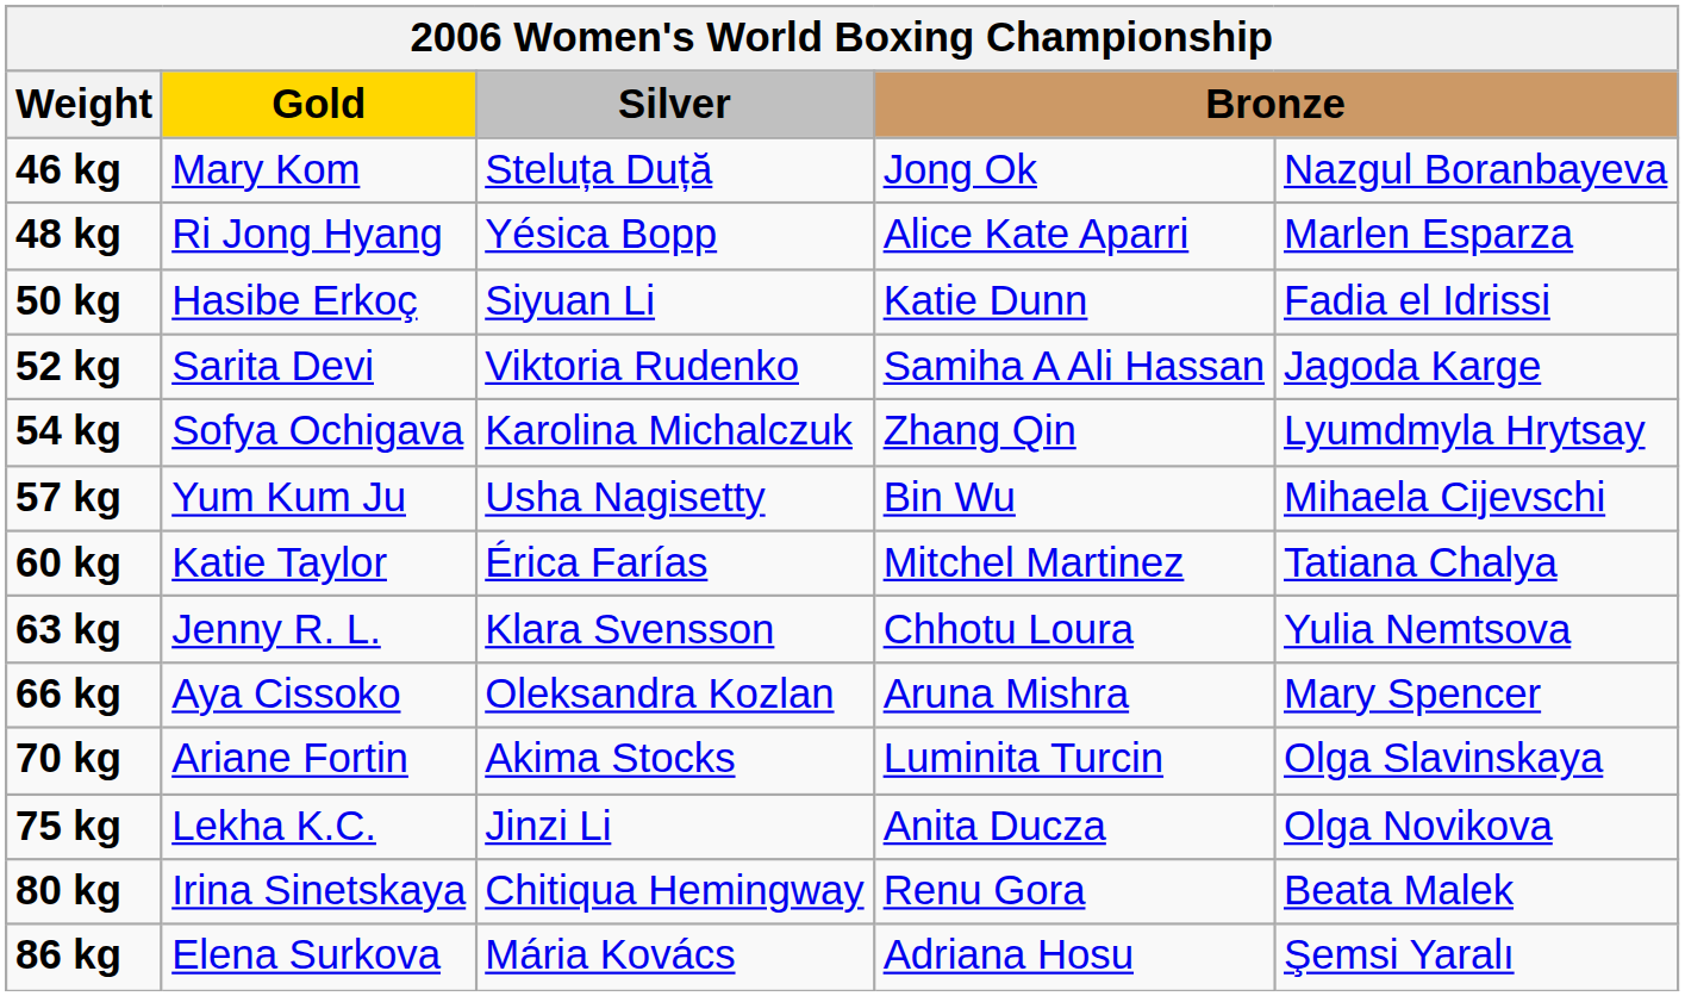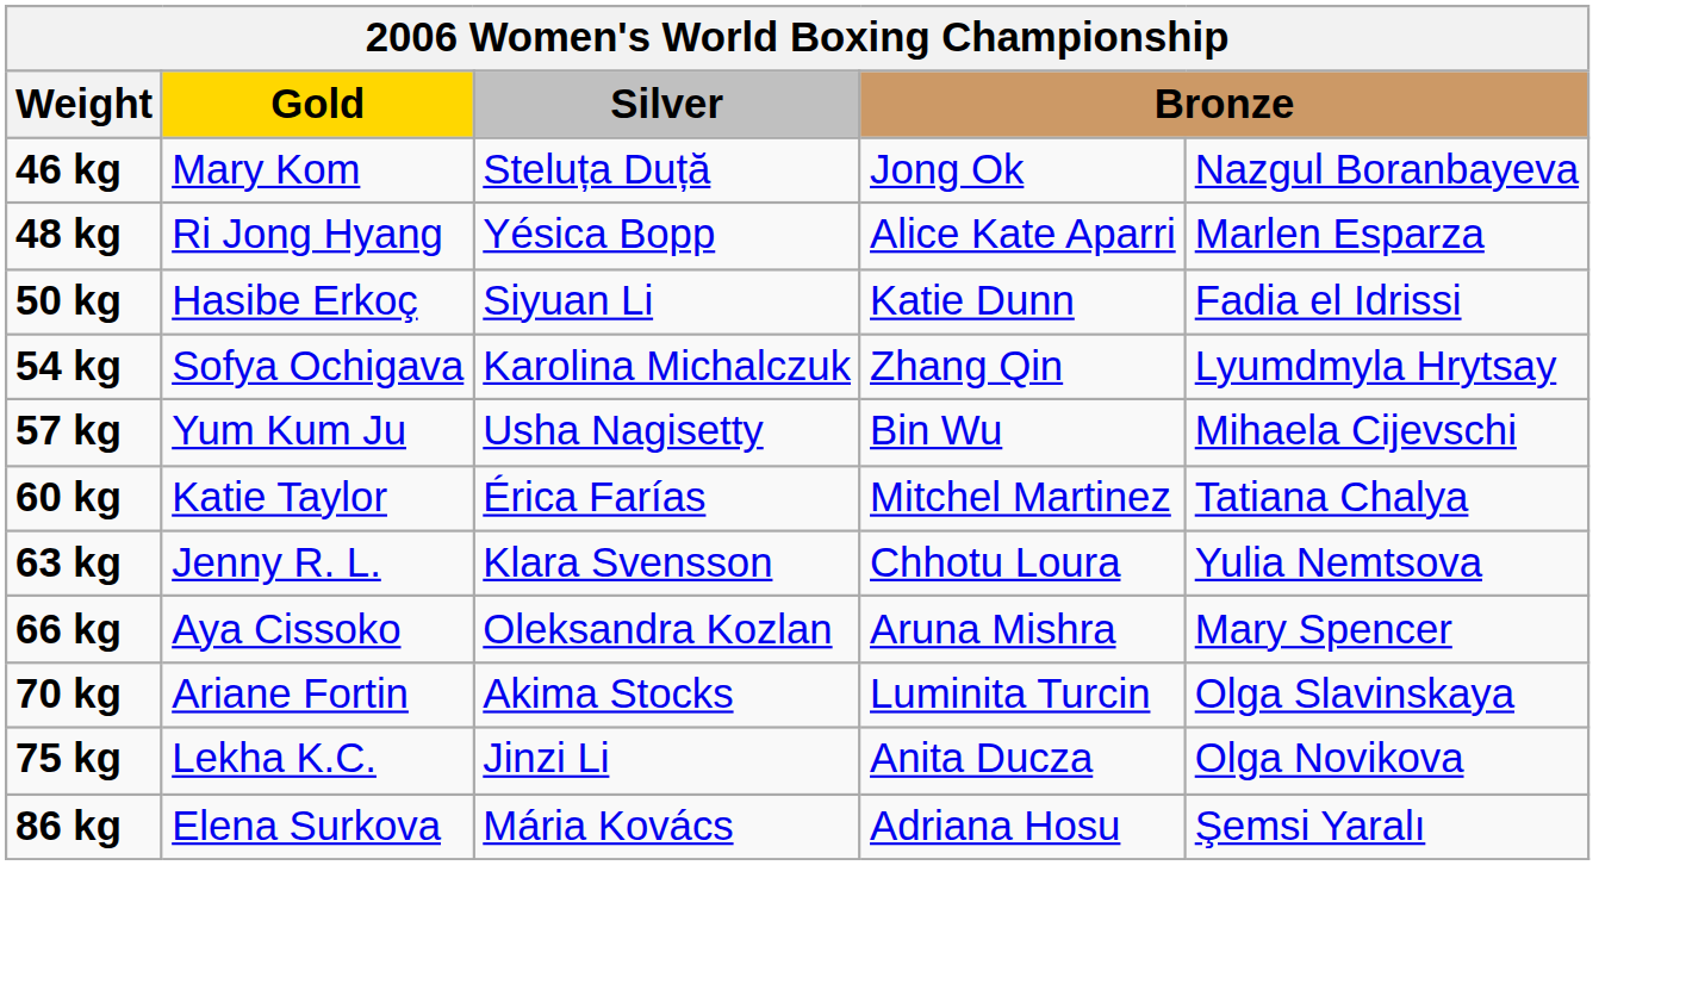- row: 52 kg | Sarita Devi | Viktoria Rudenko | Samiha A Ali Hassan | Jagoda Karge
- row: 80 kg | Irina Sinetskaya | Chitiqua Hemingway | Renu Gora | Beata Malek
